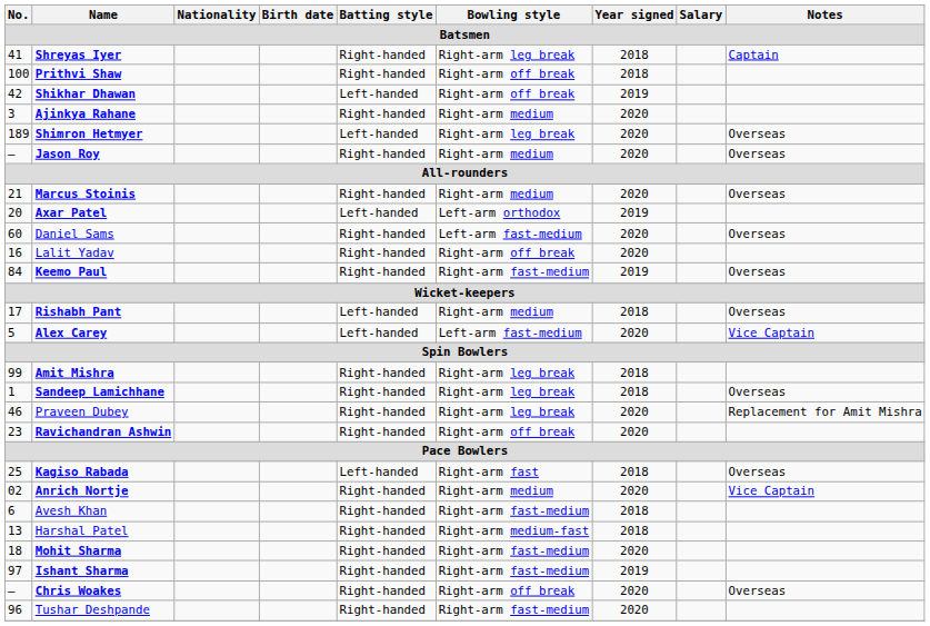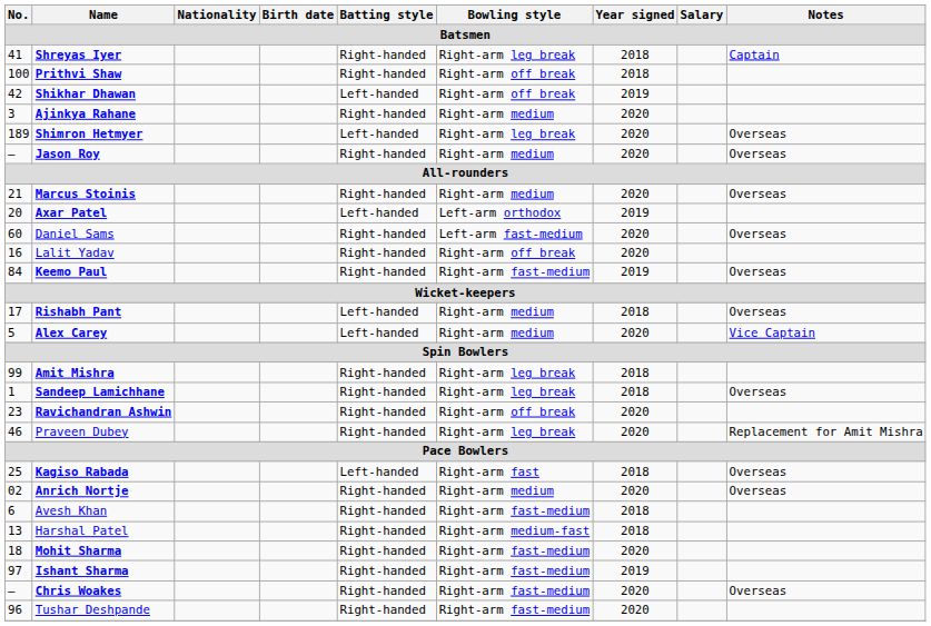Alex Carey | Bowling style: Left-arm fast-medium -> Right-arm medium
rows swapped: Ravichandran Ashwin <-> Praveen Dubey
Anrich Nortje | Notes: Vice Captain -> Overseas
Chris Woakes | Bowling style: Right-arm off break -> Right-arm fast-medium
